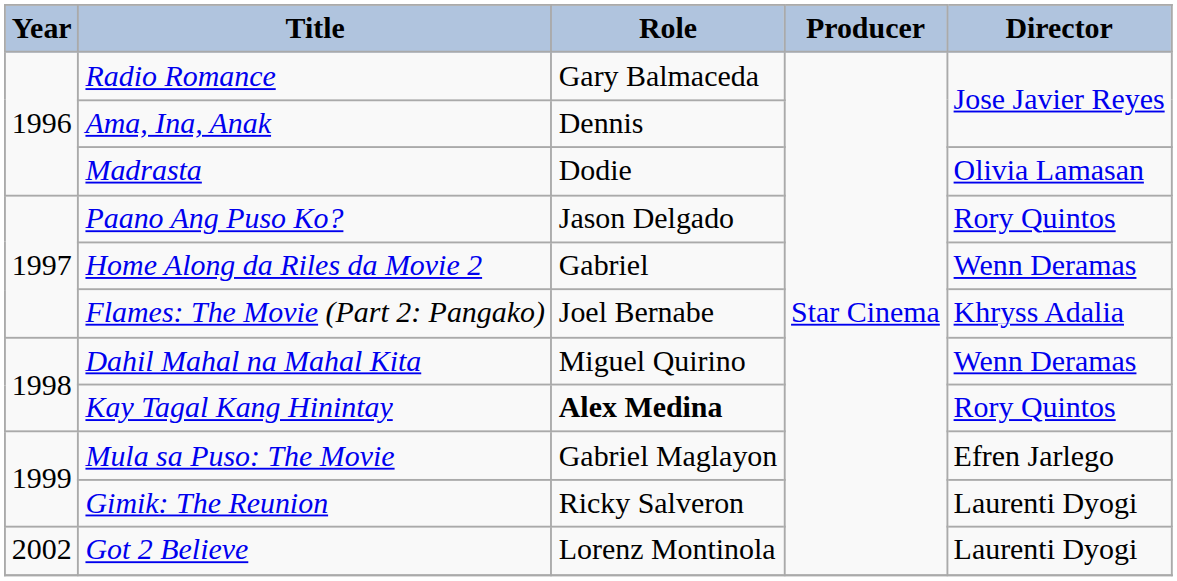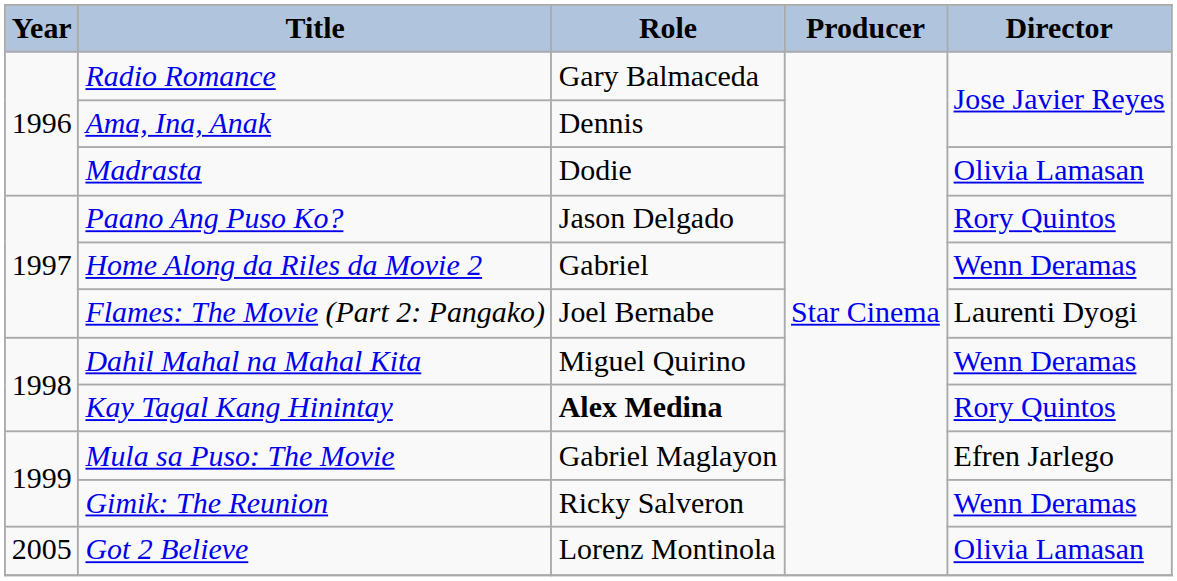Flames: The Movie (Part 2: Pangako) | Director: Khryss Adalia -> Laurenti Dyogi
Gimik: The Reunion | Director: Laurenti Dyogi -> Wenn Deramas
Got 2 Believe | Year: 2002 -> 2005
Got 2 Believe | Director: Laurenti Dyogi -> Olivia Lamasan
